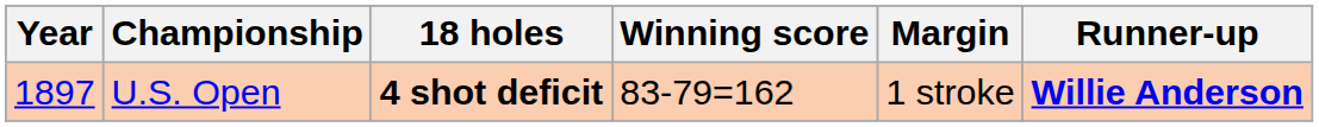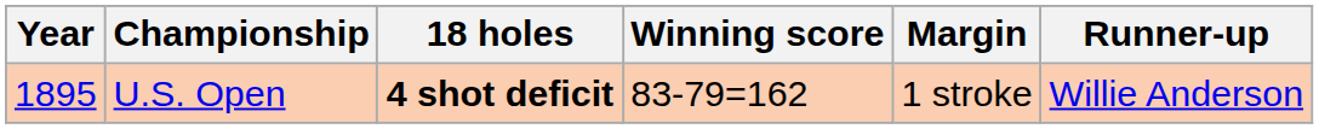U.S. Open | Year: 1897 -> 1895
U.S. Open | Runner-up: bold -> normal
